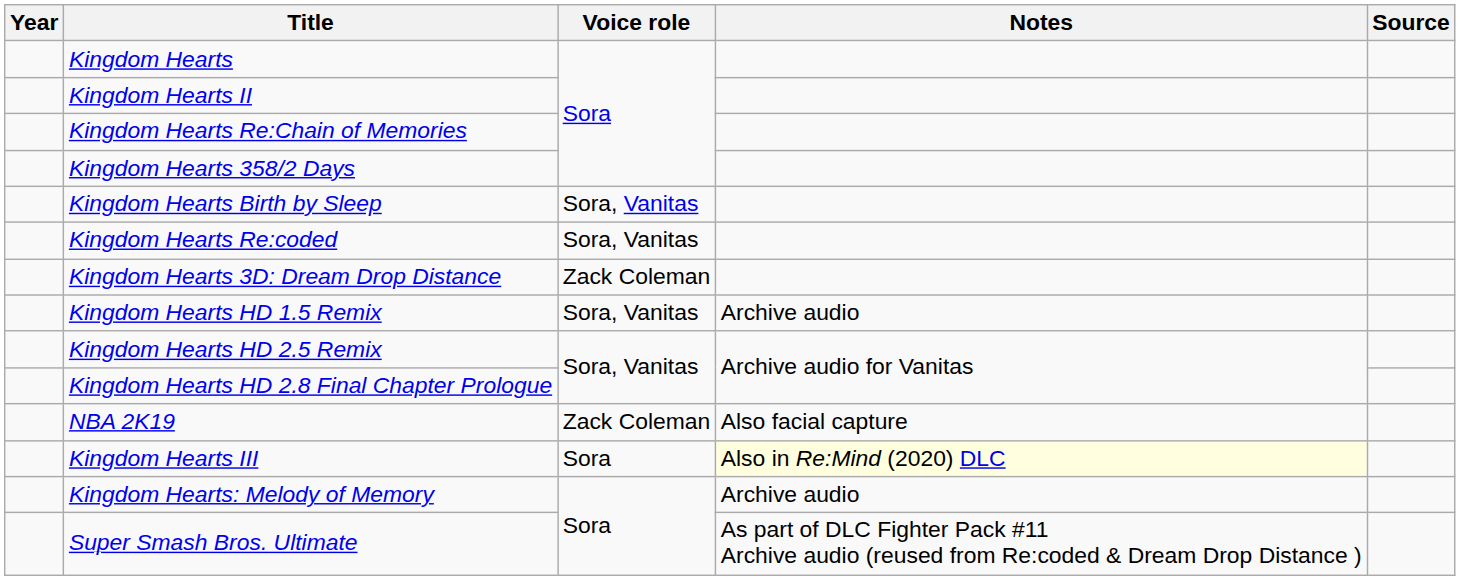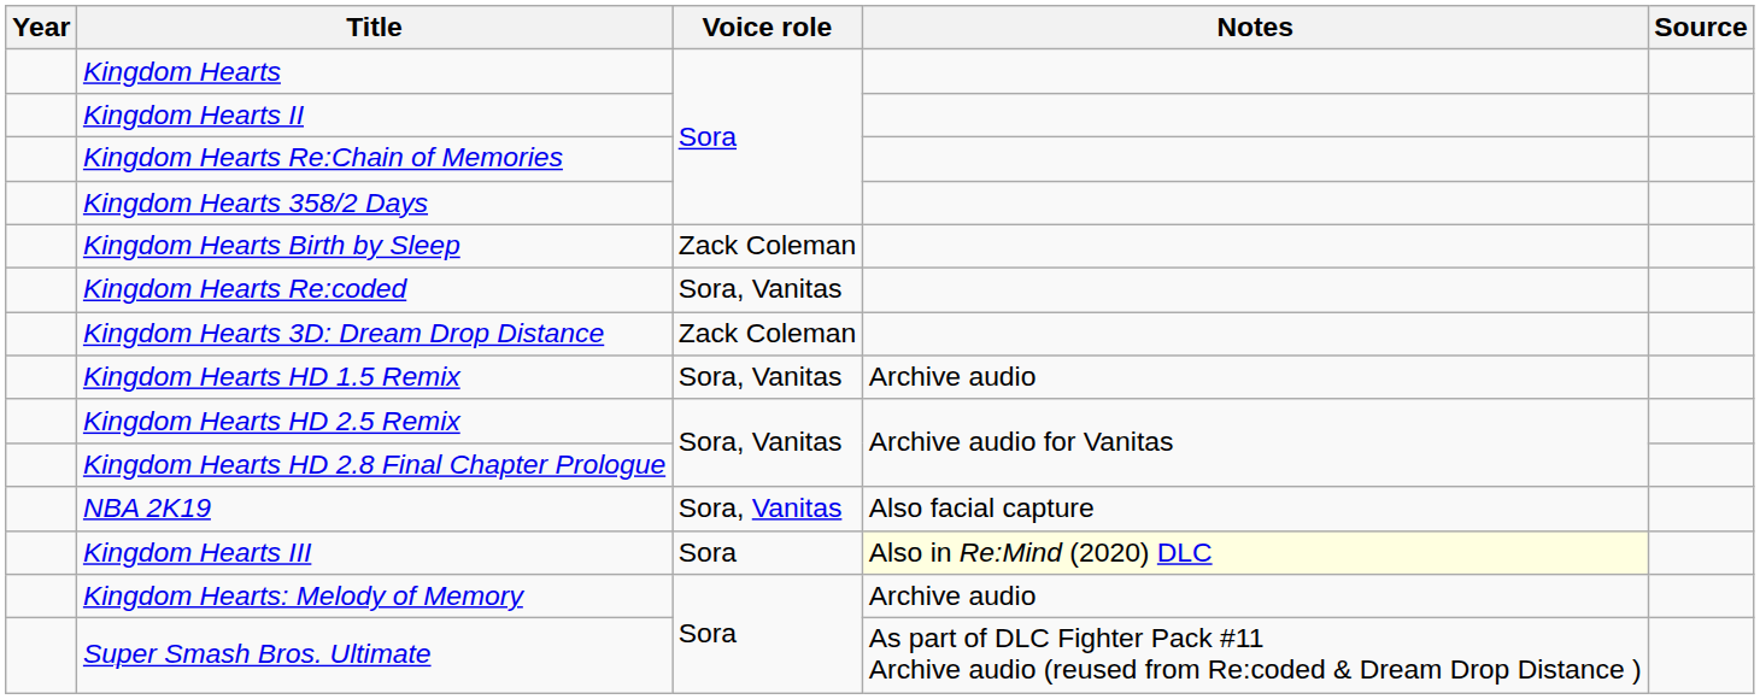Kingdom Hearts Birth by Sleep | Voice role: Sora, Vanitas -> Zack Coleman
NBA 2K19 | Voice role: Zack Coleman -> Sora, Vanitas
